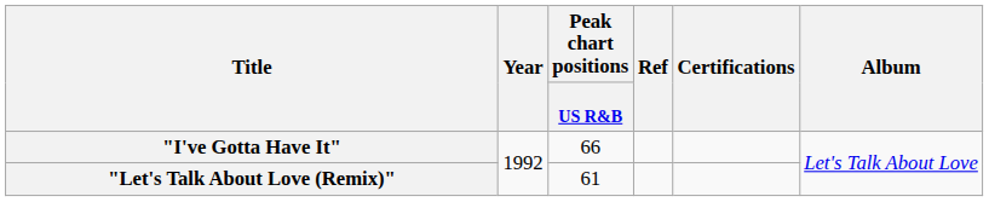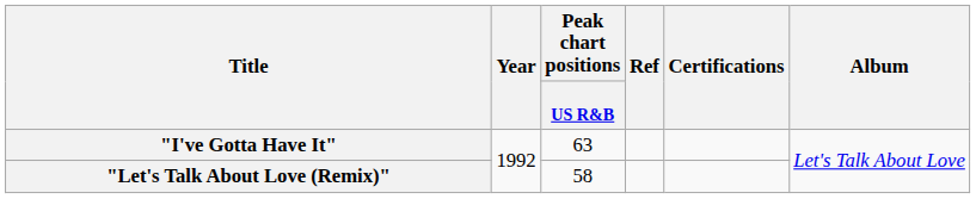"I've Gotta Have It" | Peak chart positions / US R&B: 66 -> 63
"Let's Talk About Love (Remix)" | Peak chart positions / US R&B: 61 -> 58
